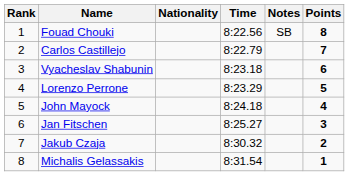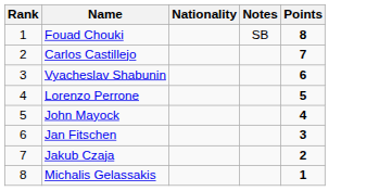- column: Time | 8:22.56 | 8:22.79 | 8:23.18 | 8:23.29 | 8:24.18 | 8:25.27 | 8:30.32 | 8:31.54
